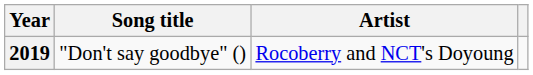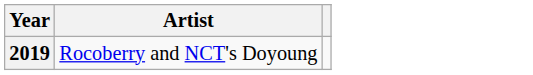- column: Song title | "Don't say goodbye" ()
